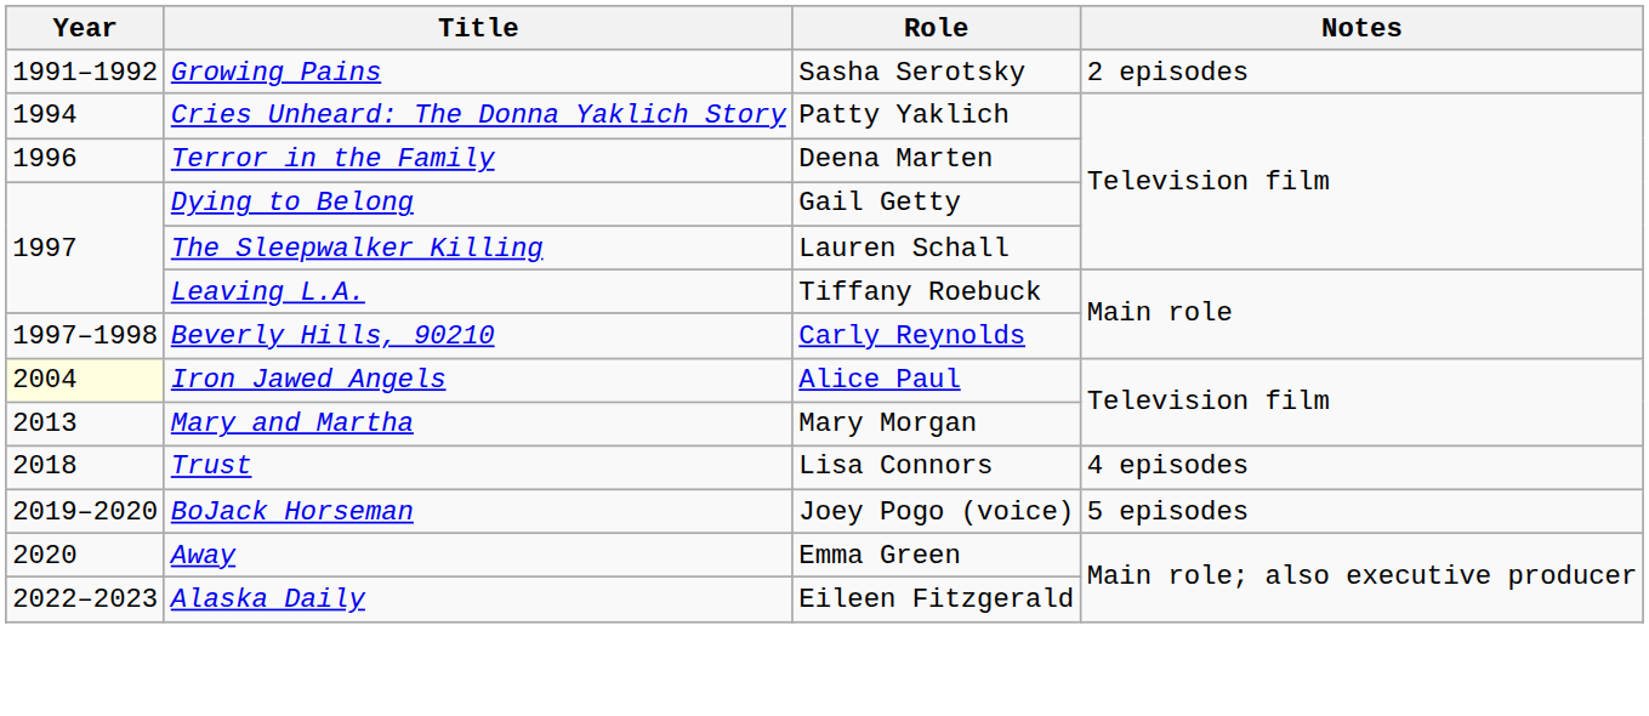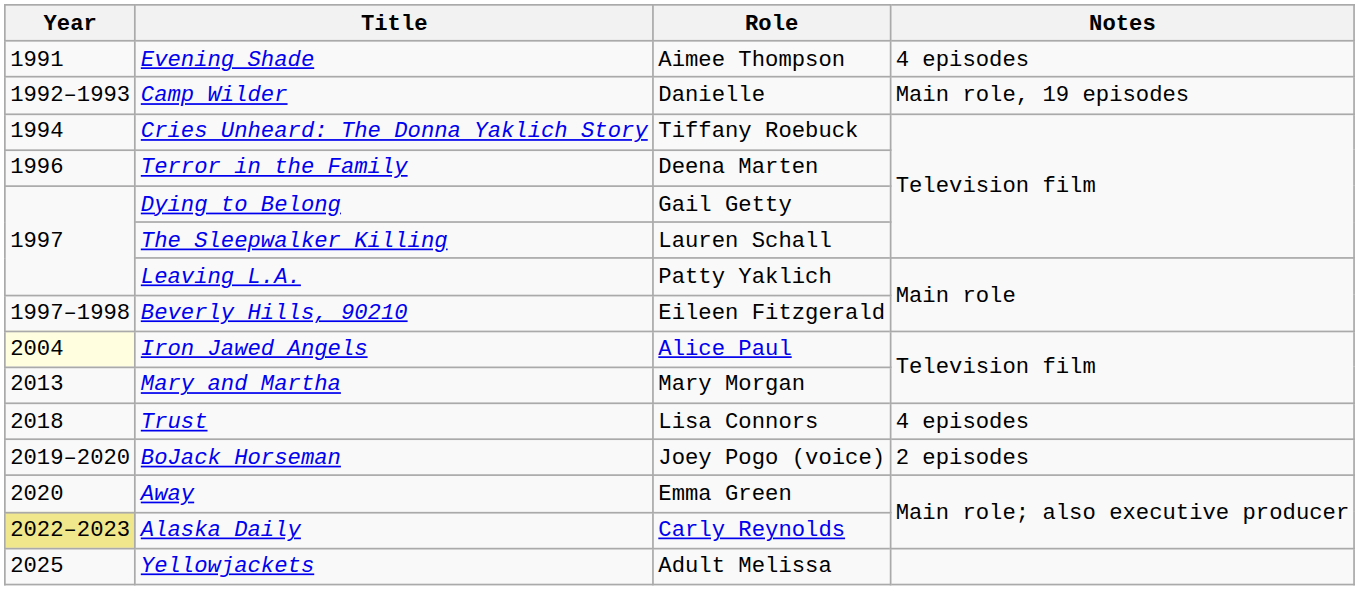+ row: 1991 | Evening Shade | Aimee Thompson | 4 episodes
- row: 1991–1992 | Growing Pains | Sasha Serotsky | 2 episodes
+ row: 1992–1993 | Camp Wilder | Danielle | Main role, 19 episodes
Cries Unheard: The Donna Yaklich Story | Role: Patty Yaklich -> Tiffany Roebuck
Leaving L.A. | Role: Tiffany Roebuck -> Patty Yaklich
Beverly Hills, 90210 | Role: Carly Reynolds -> Eileen Fitzgerald
BoJack Horseman | Notes: 5 episodes -> 2 episodes
Alaska Daily | Year: no background -> khaki background
Alaska Daily | Role: Eileen Fitzgerald -> Carly Reynolds
+ row: 2025 | Yellowjackets | Adult Melissa
